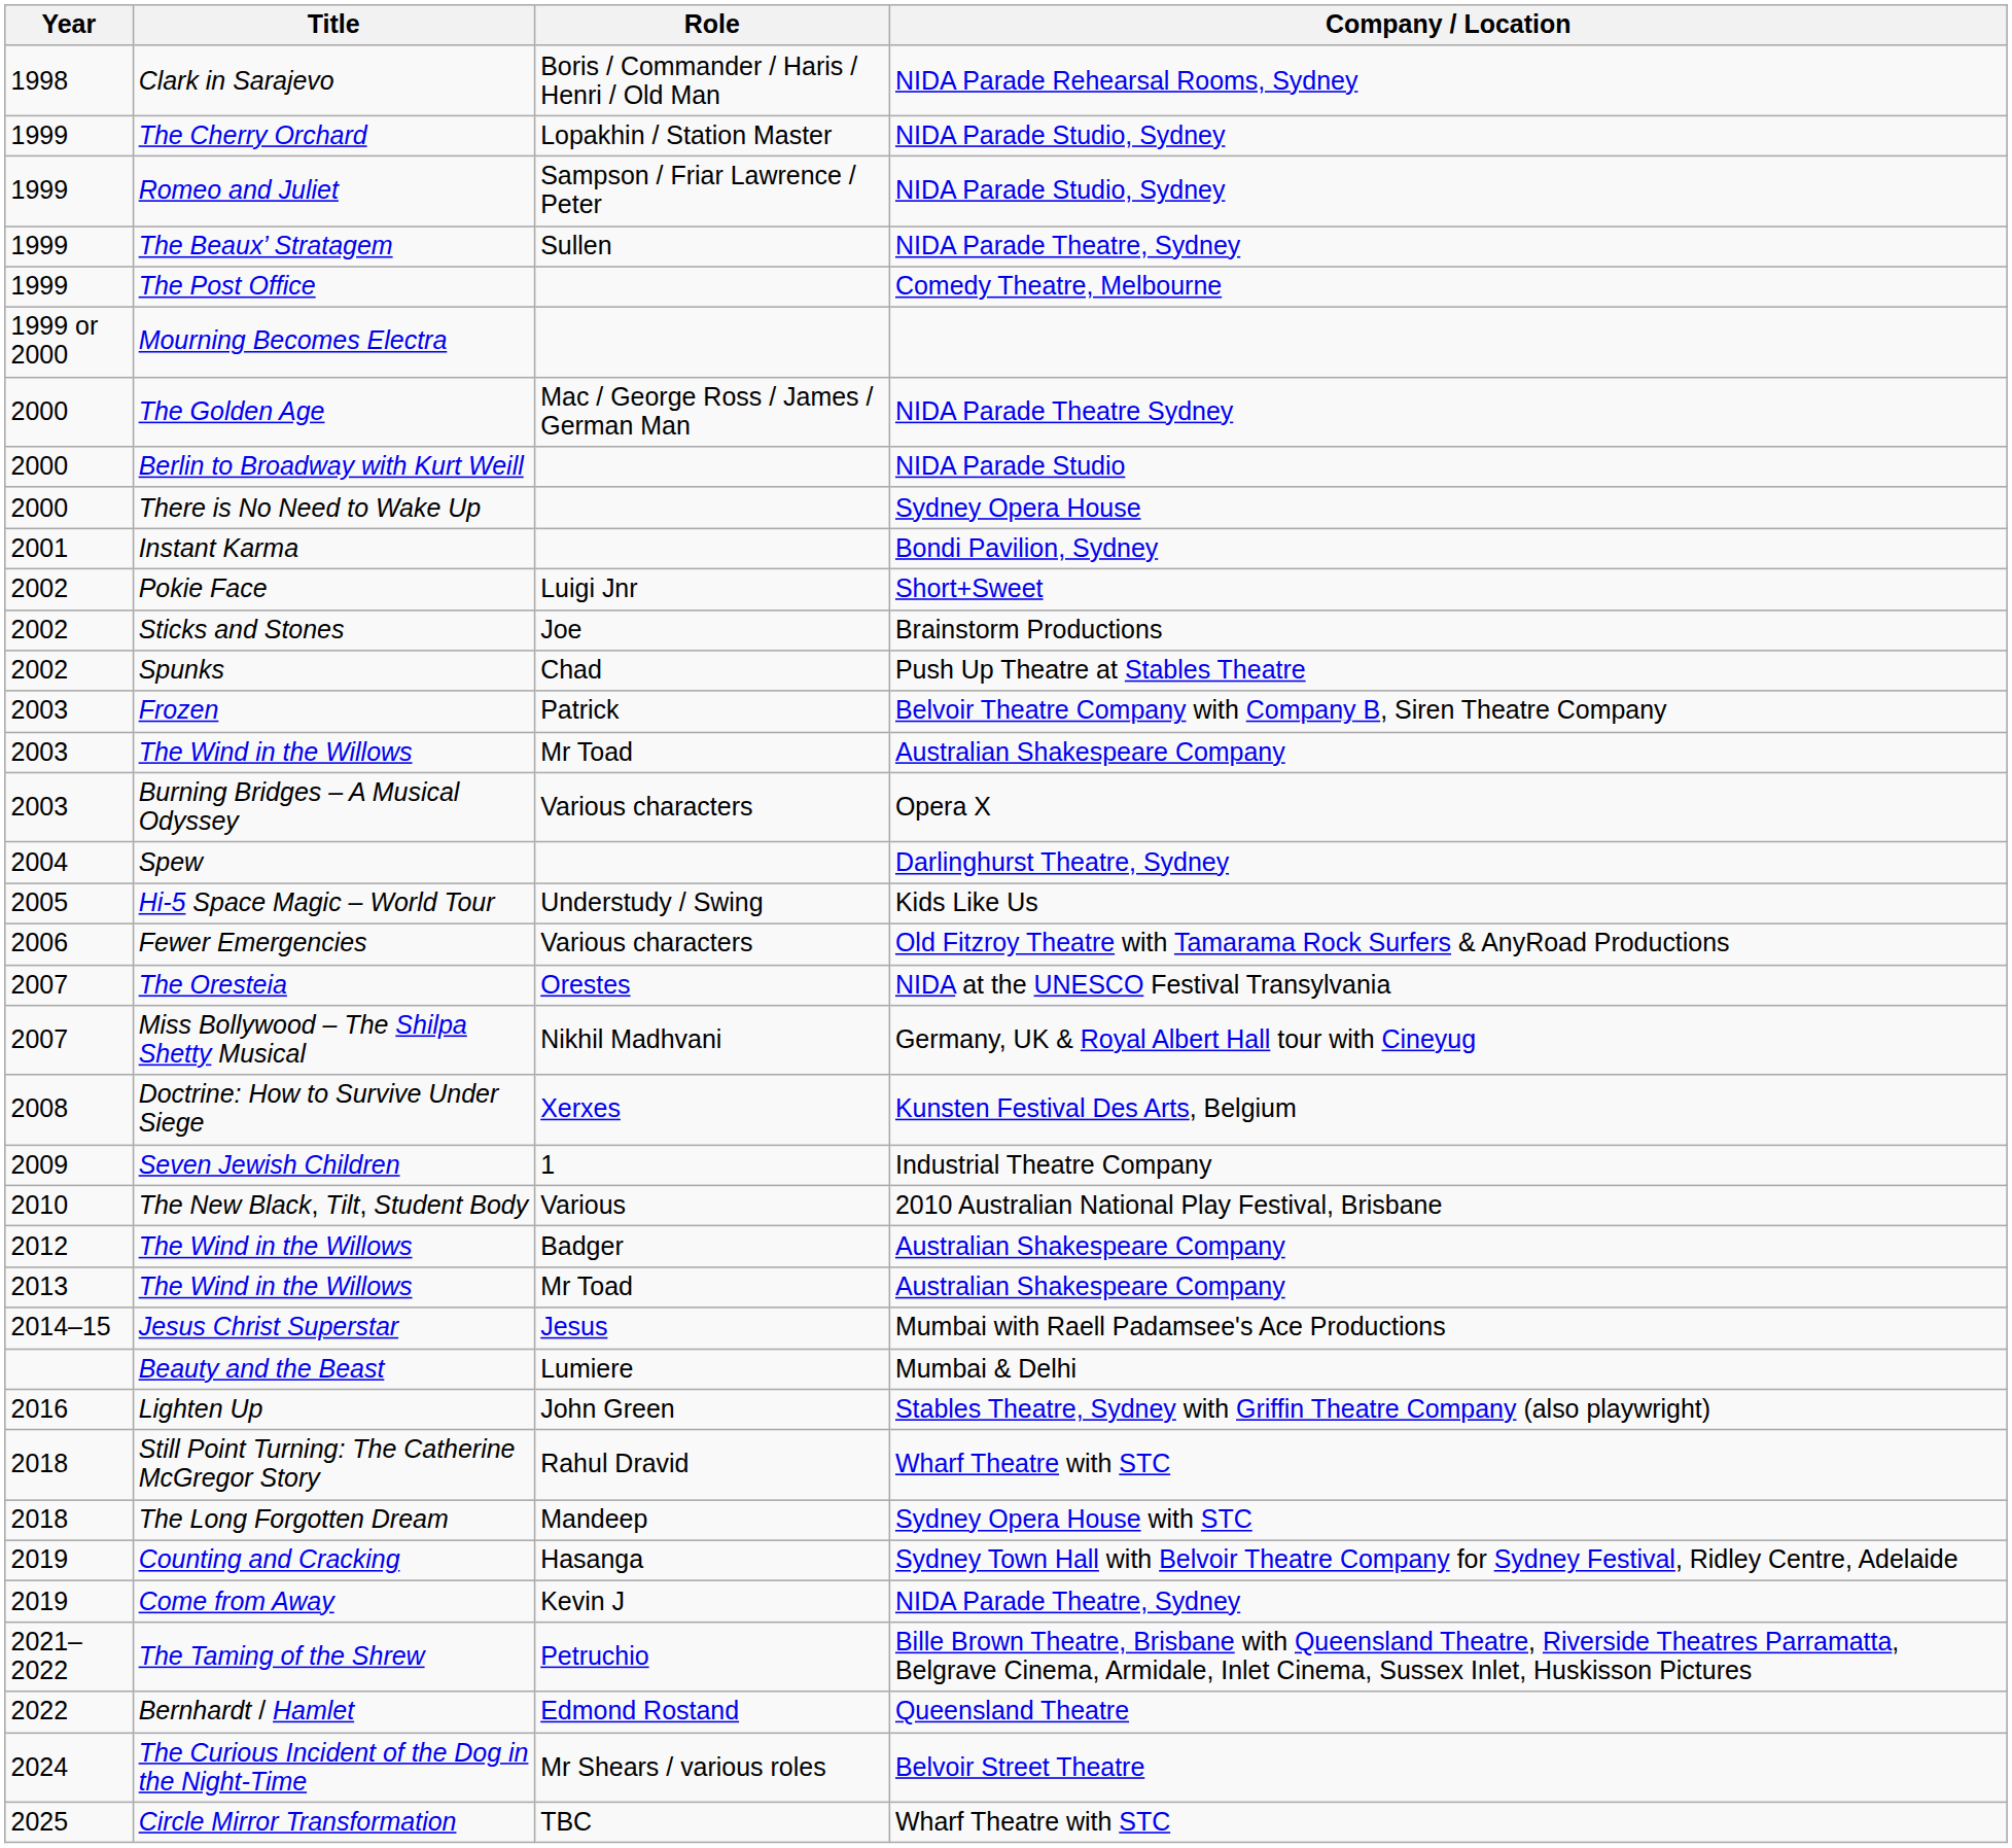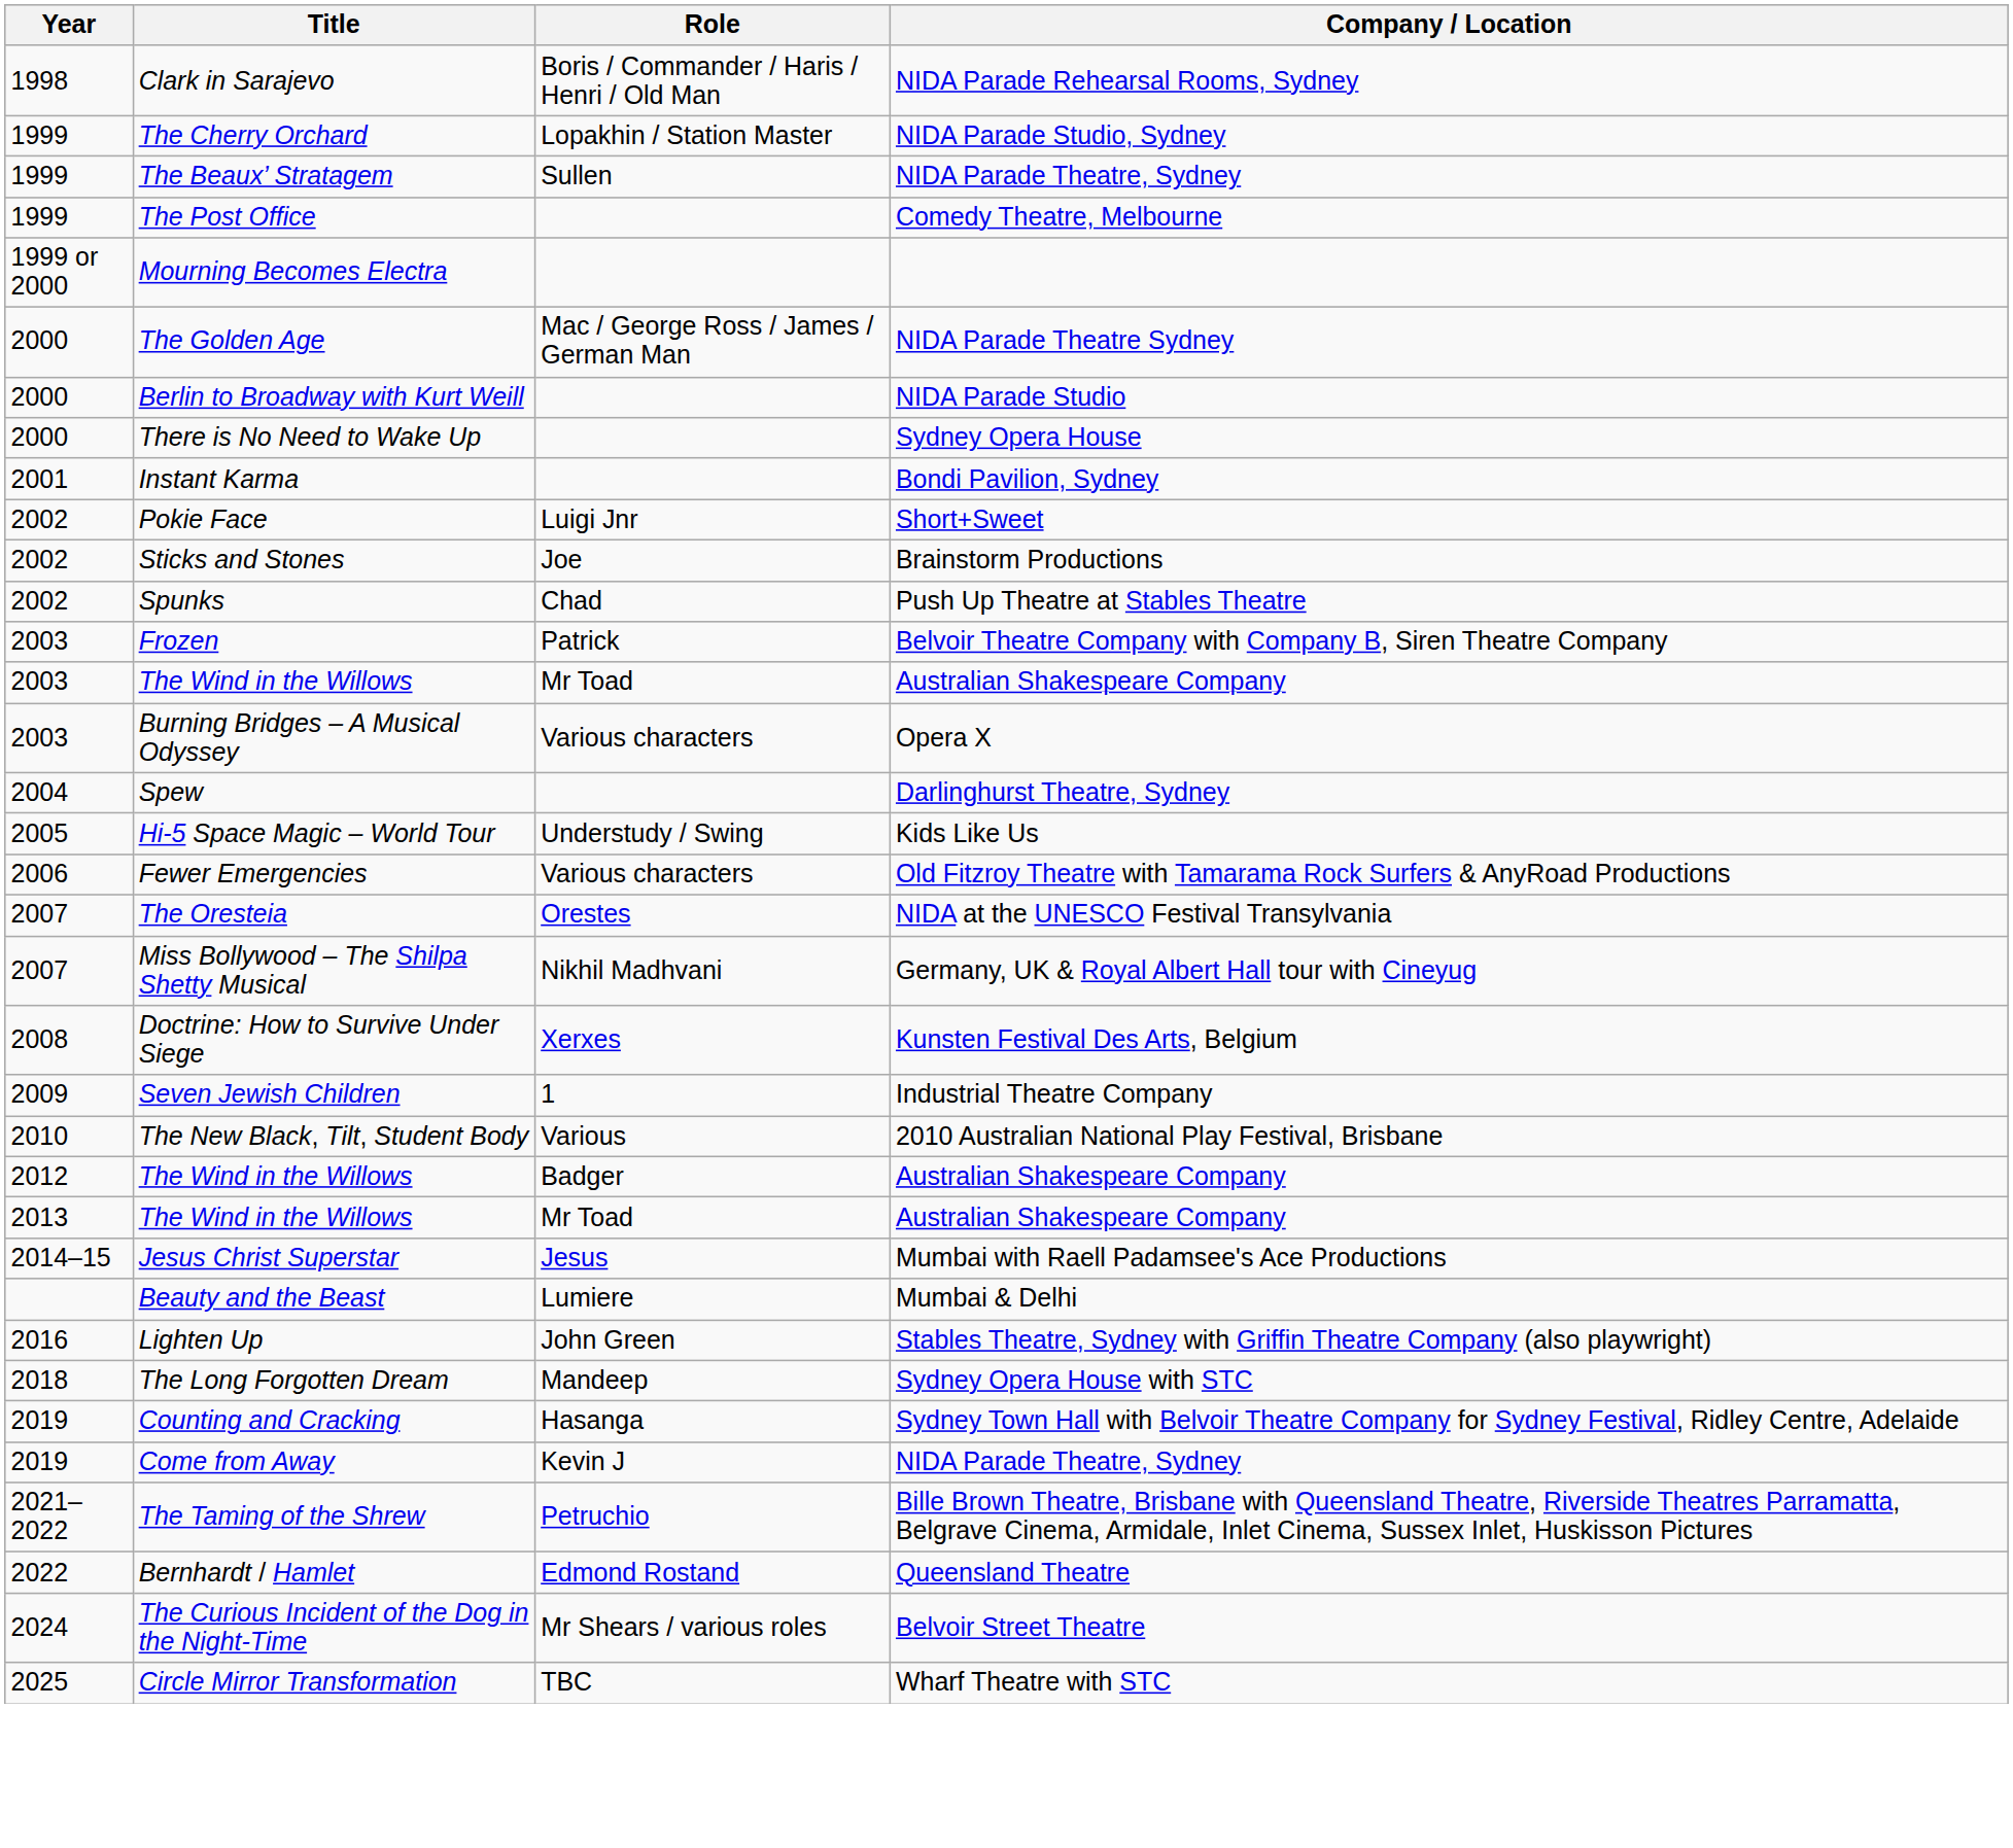- row: 1999 | Romeo and Juliet | Sampson / Friar Lawrence / Peter | NIDA Parade Studio, Sydney
- row: 2018 | Still Point Turning: The Catherine McGregor Story | Rahul Dravid | Wharf Theatre with STC
